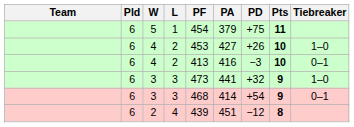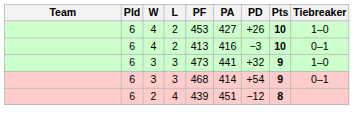- row: 6 | 5 | 1 | 454 | 379 | +75 | 11
